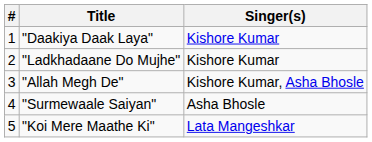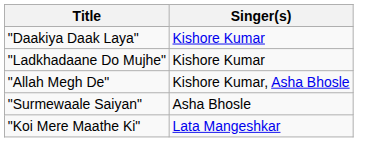- column: # | 1 | 2 | 3 | 4 | 5
